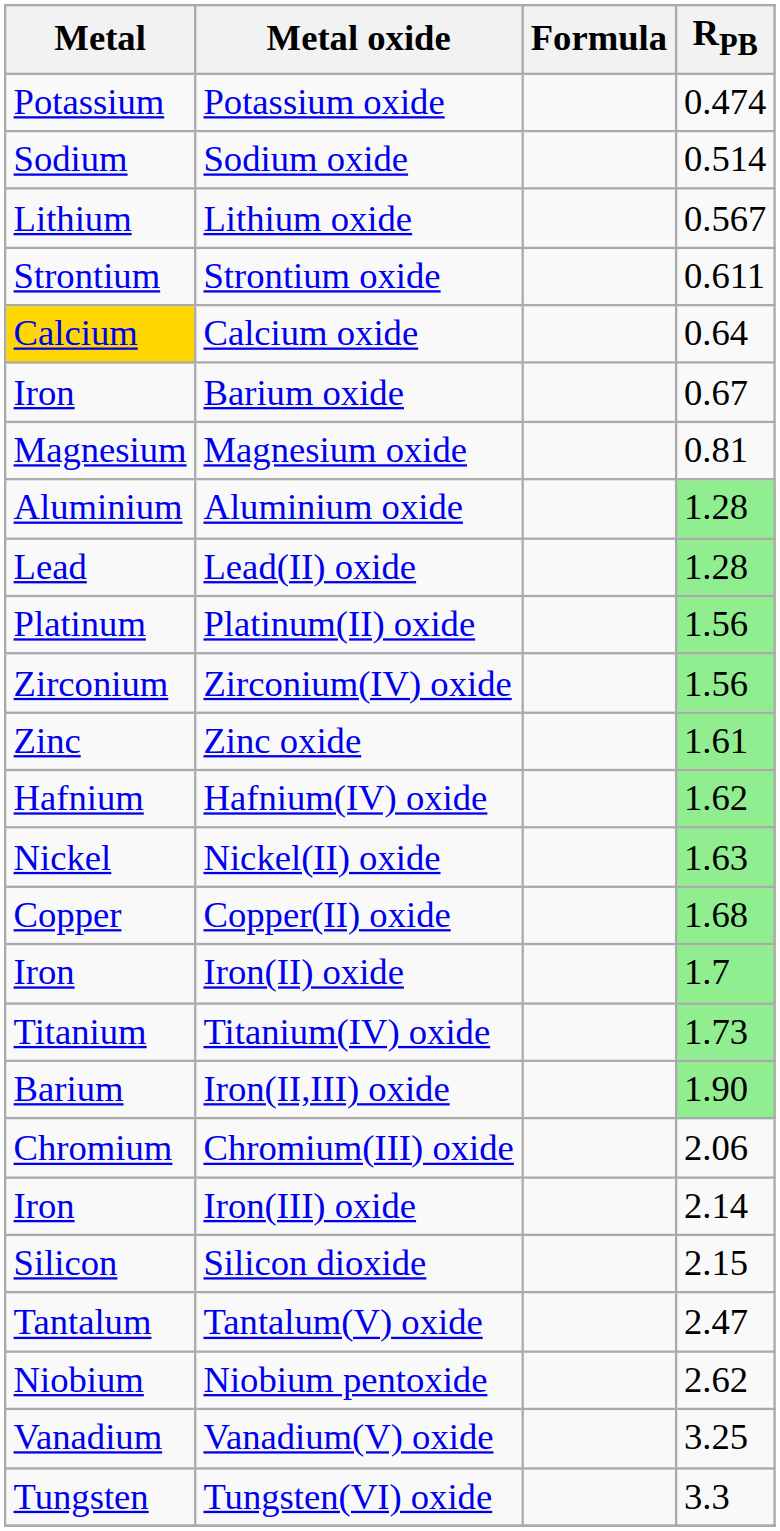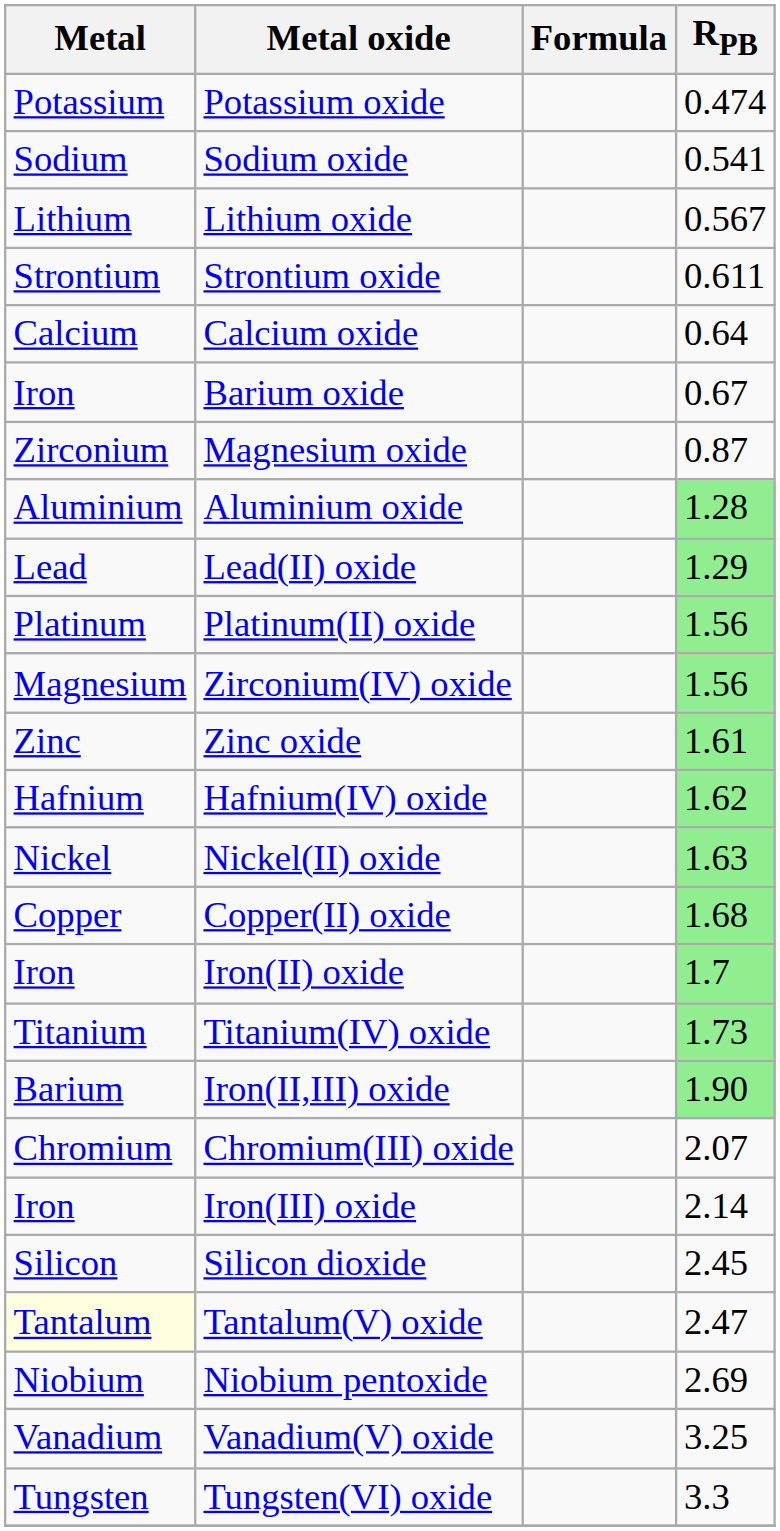Sodium oxide | RPB: 0.514 -> 0.541
Calcium oxide | Metal: gold background -> no background
Magnesium oxide | Metal: Magnesium -> Zirconium
Magnesium oxide | RPB: 0.81 -> 0.87
Lead(II) oxide | RPB: 1.28 -> 1.29
Zirconium(IV) oxide | Metal: Zirconium -> Magnesium
Chromium(III) oxide | RPB: 2.06 -> 2.07
Silicon dioxide | RPB: 2.15 -> 2.45
Tantalum(V) oxide | Metal: no background -> lightyellow background
Niobium pentoxide | RPB: 2.62 -> 2.69
